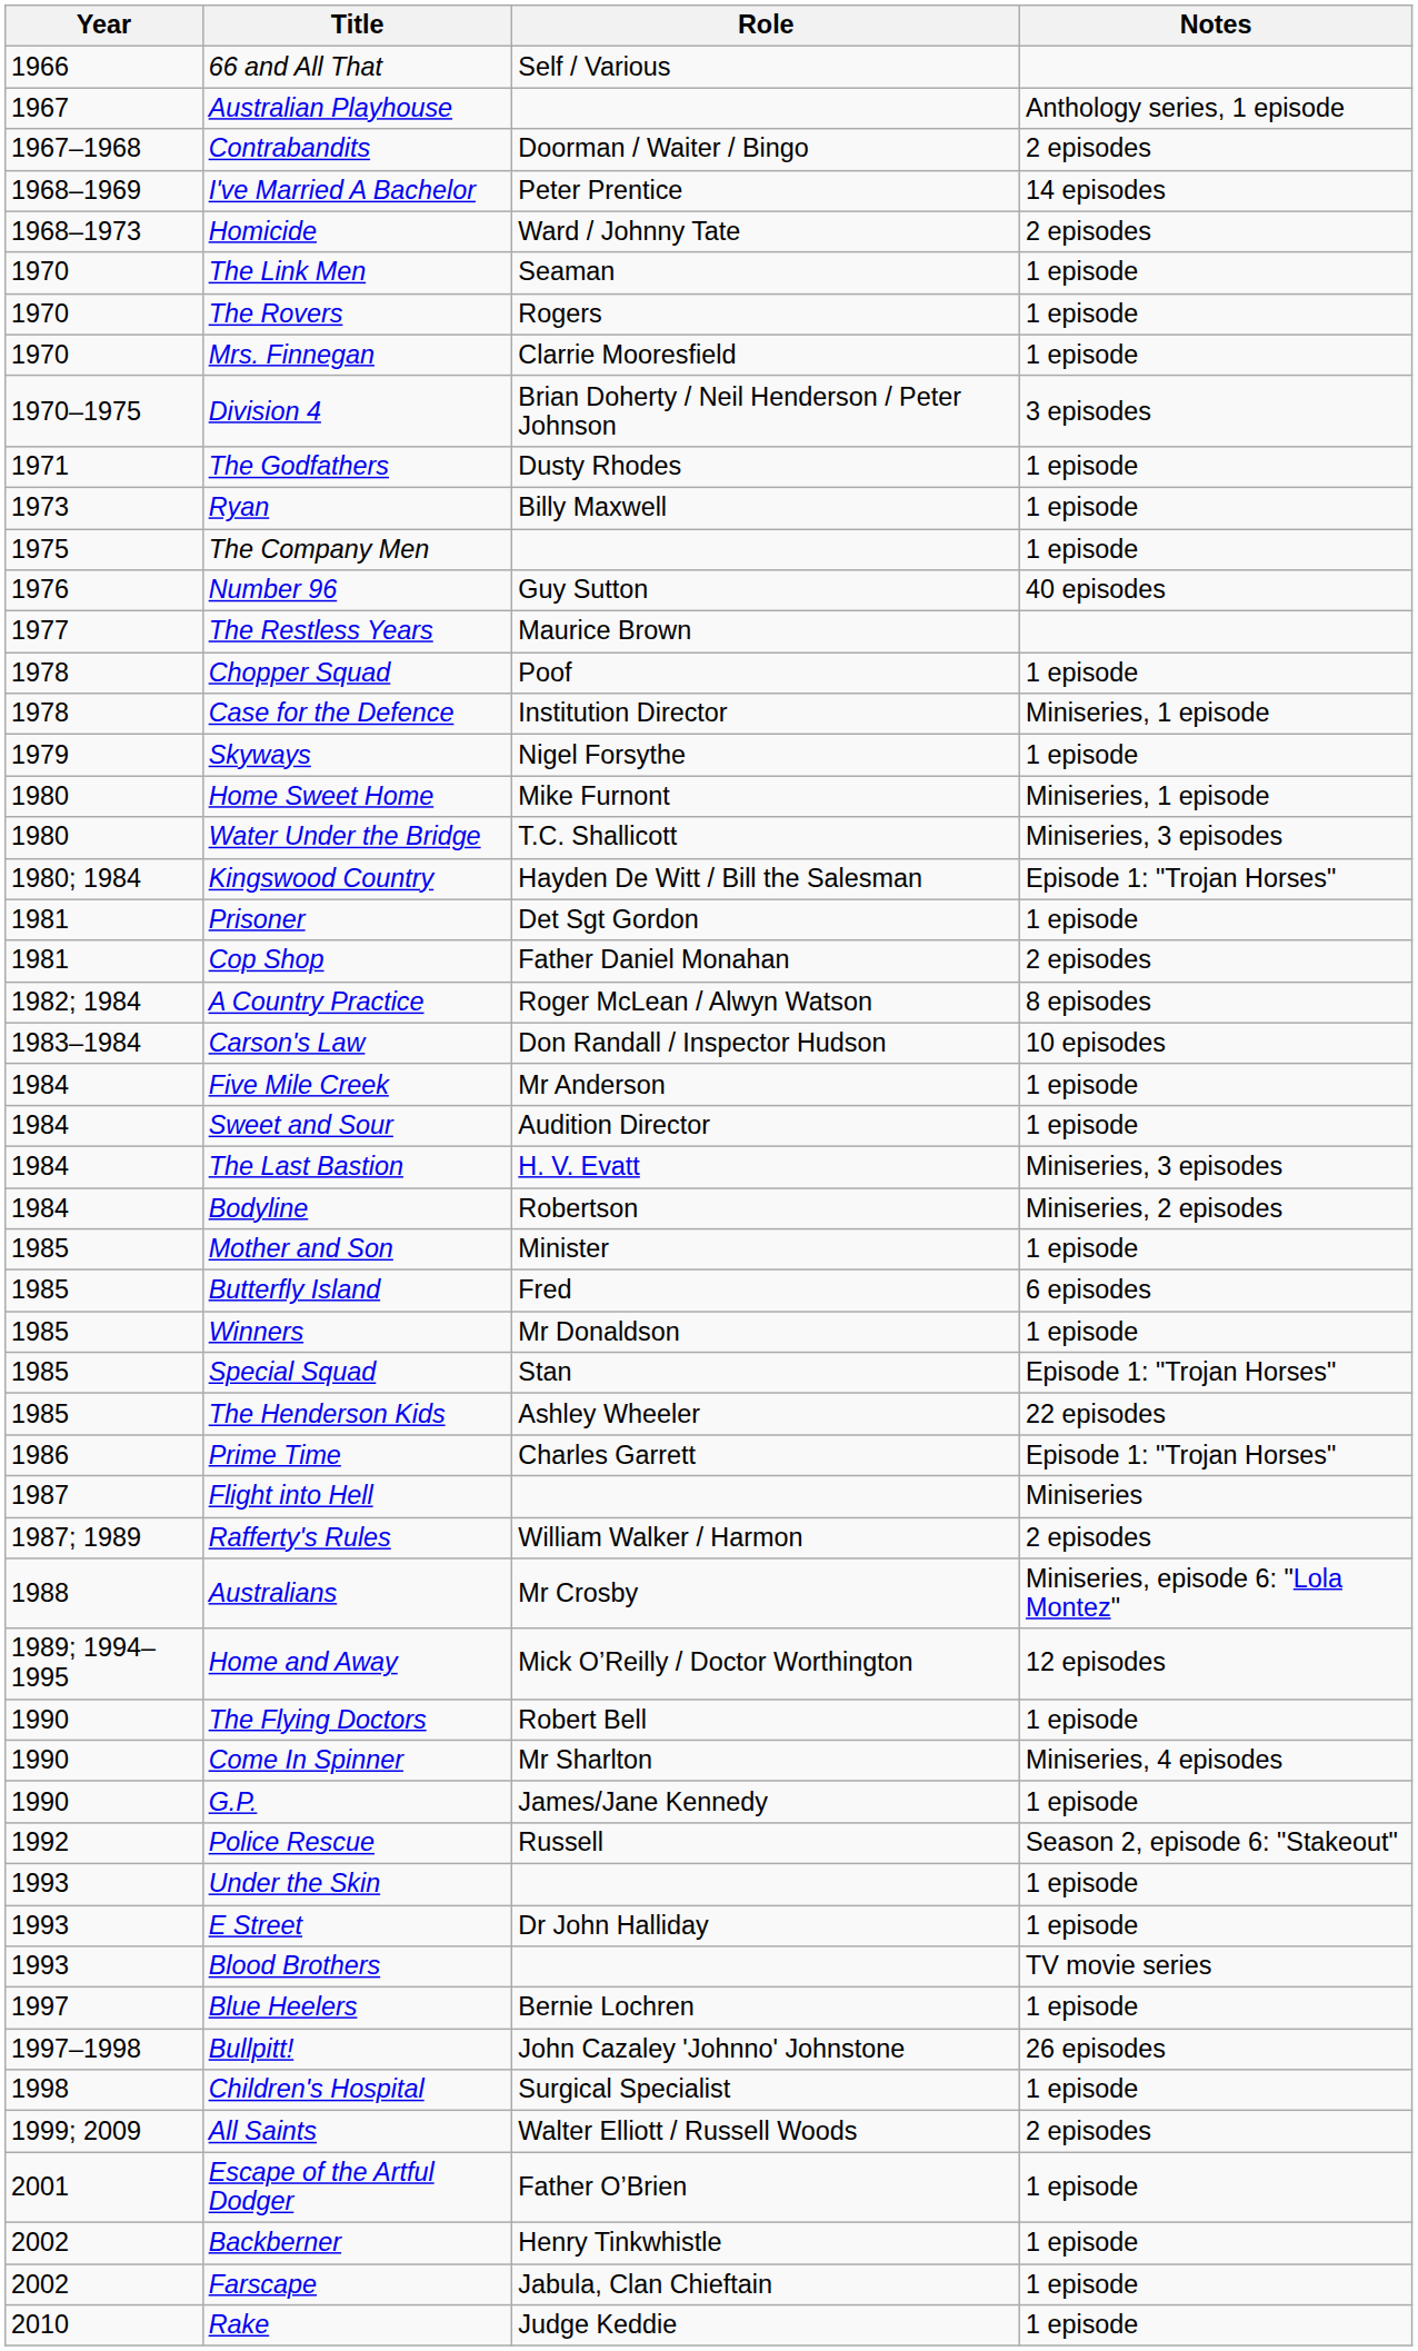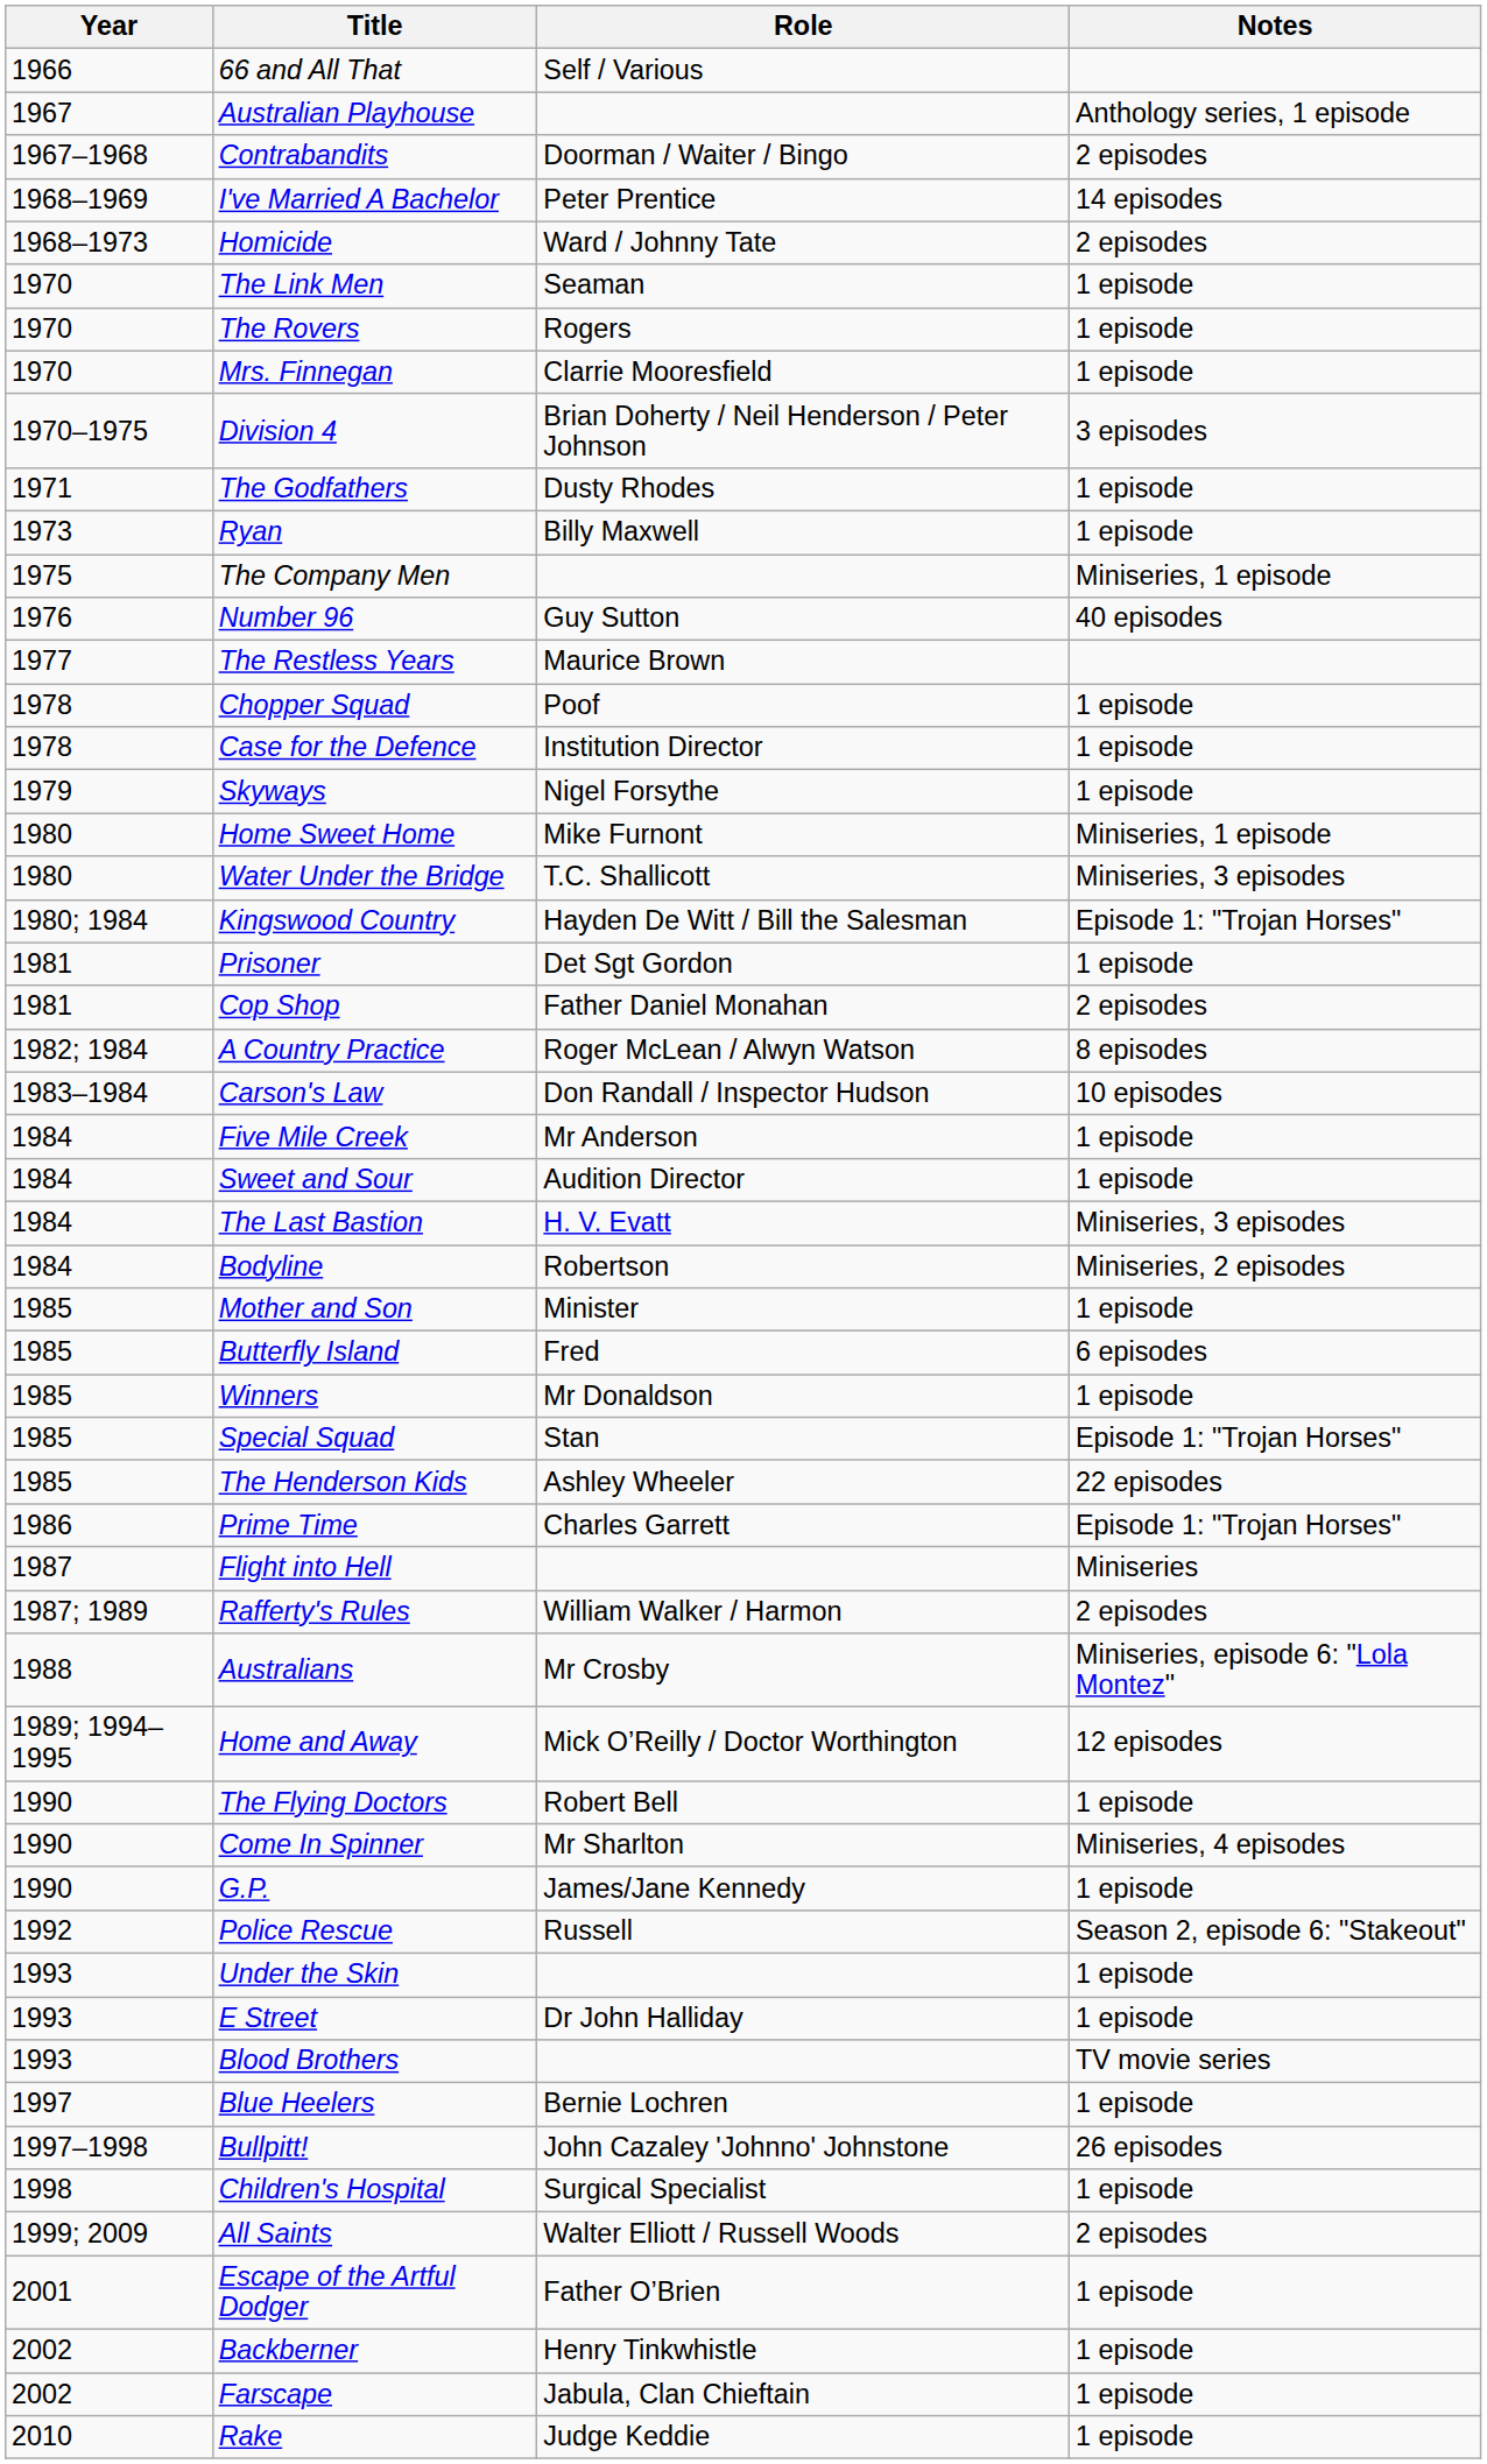The Company Men | Notes: 1 episode -> Miniseries, 1 episode
Case for the Defence | Notes: Miniseries, 1 episode -> 1 episode
